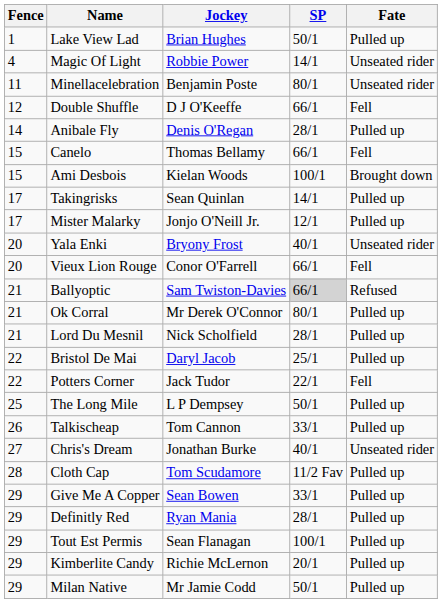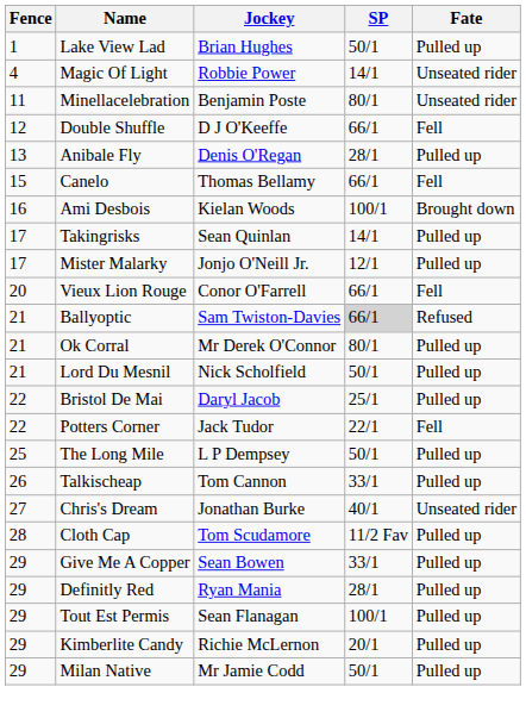Anibale Fly | Fence: 14 -> 13
Ami Desbois | Fence: 15 -> 16
- row: 20 | Yala Enki | Bryony Frost | 40/1 | Unseated rider
Lord Du Mesnil | SP: 28/1 -> 50/1
